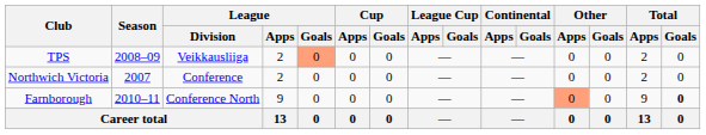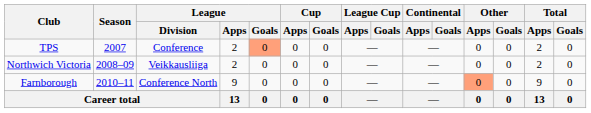TPS | Season: 2008–09 -> 2007
TPS | League / Division: Veikkausliiga -> Conference
Northwich Victoria | Season: 2007 -> 2008–09
Northwich Victoria | League / Division: Conference -> Veikkausliiga
Farnborough | Total / Goals: bold -> normal
